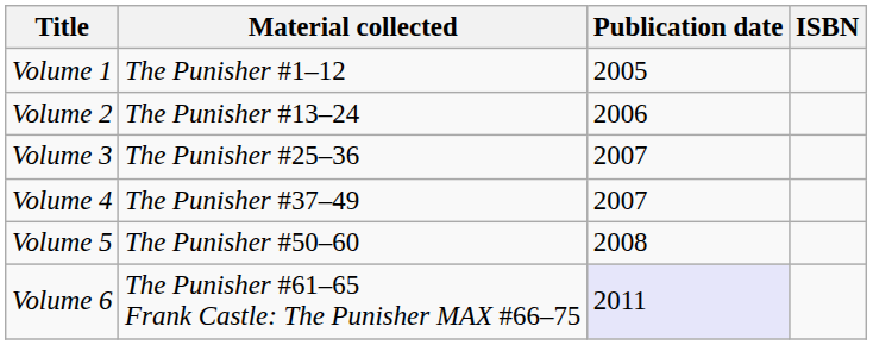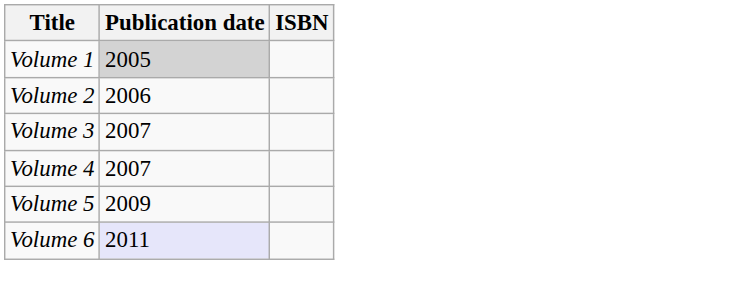- column: Material collected | The Punisher #1–12 | The Punisher #13–24 | The Punisher #25–36 | The Punisher #37–49 | The Punisher #50–60 | The Punisher #61–65 Frank Castle: The Punisher MAX #66–75
Volume 1 | Publication date: no background -> lightgrey background
Volume 5 | Publication date: 2008 -> 2009
